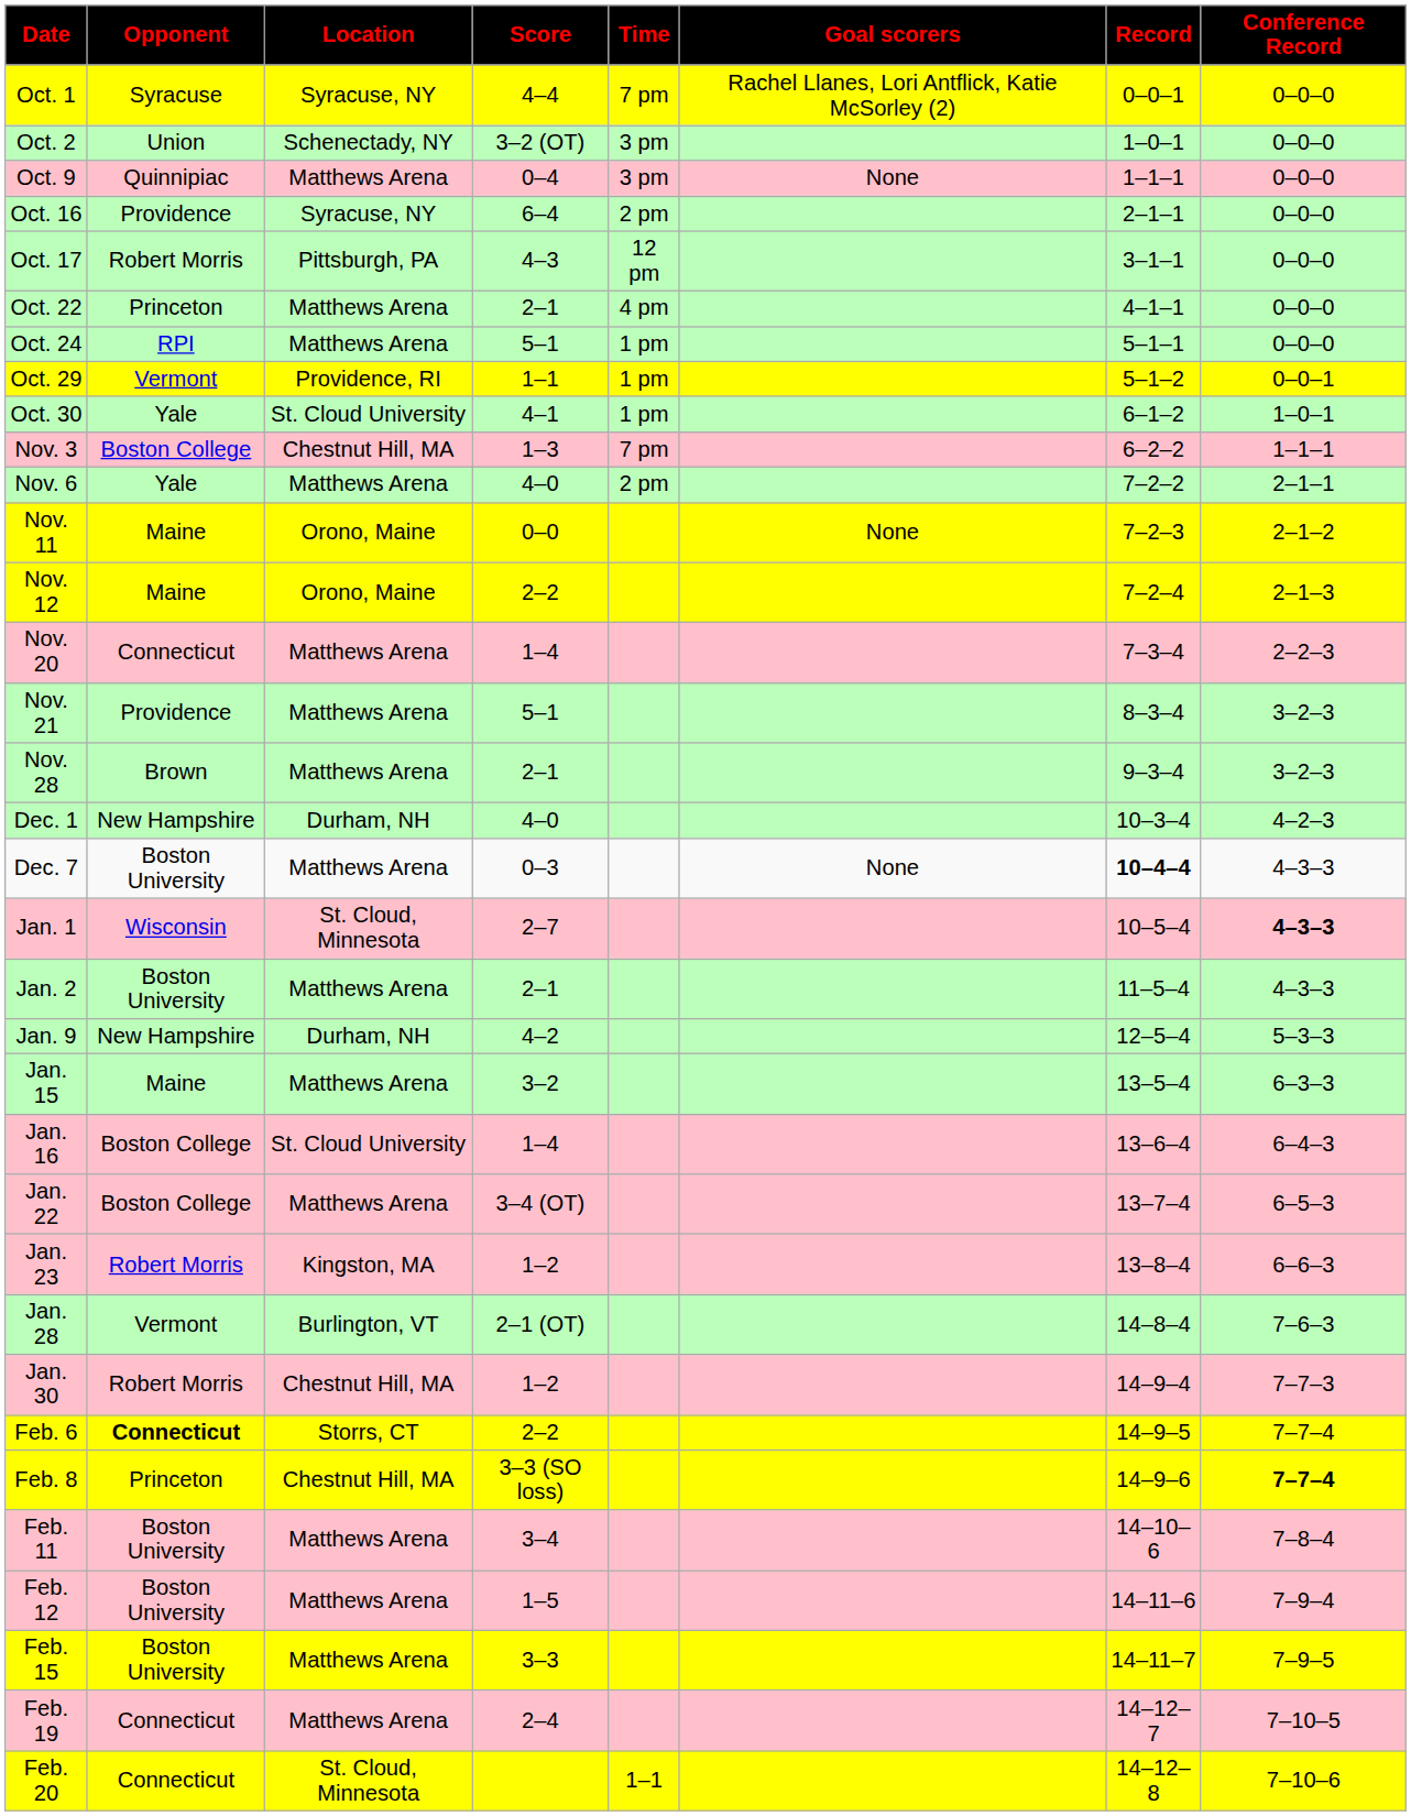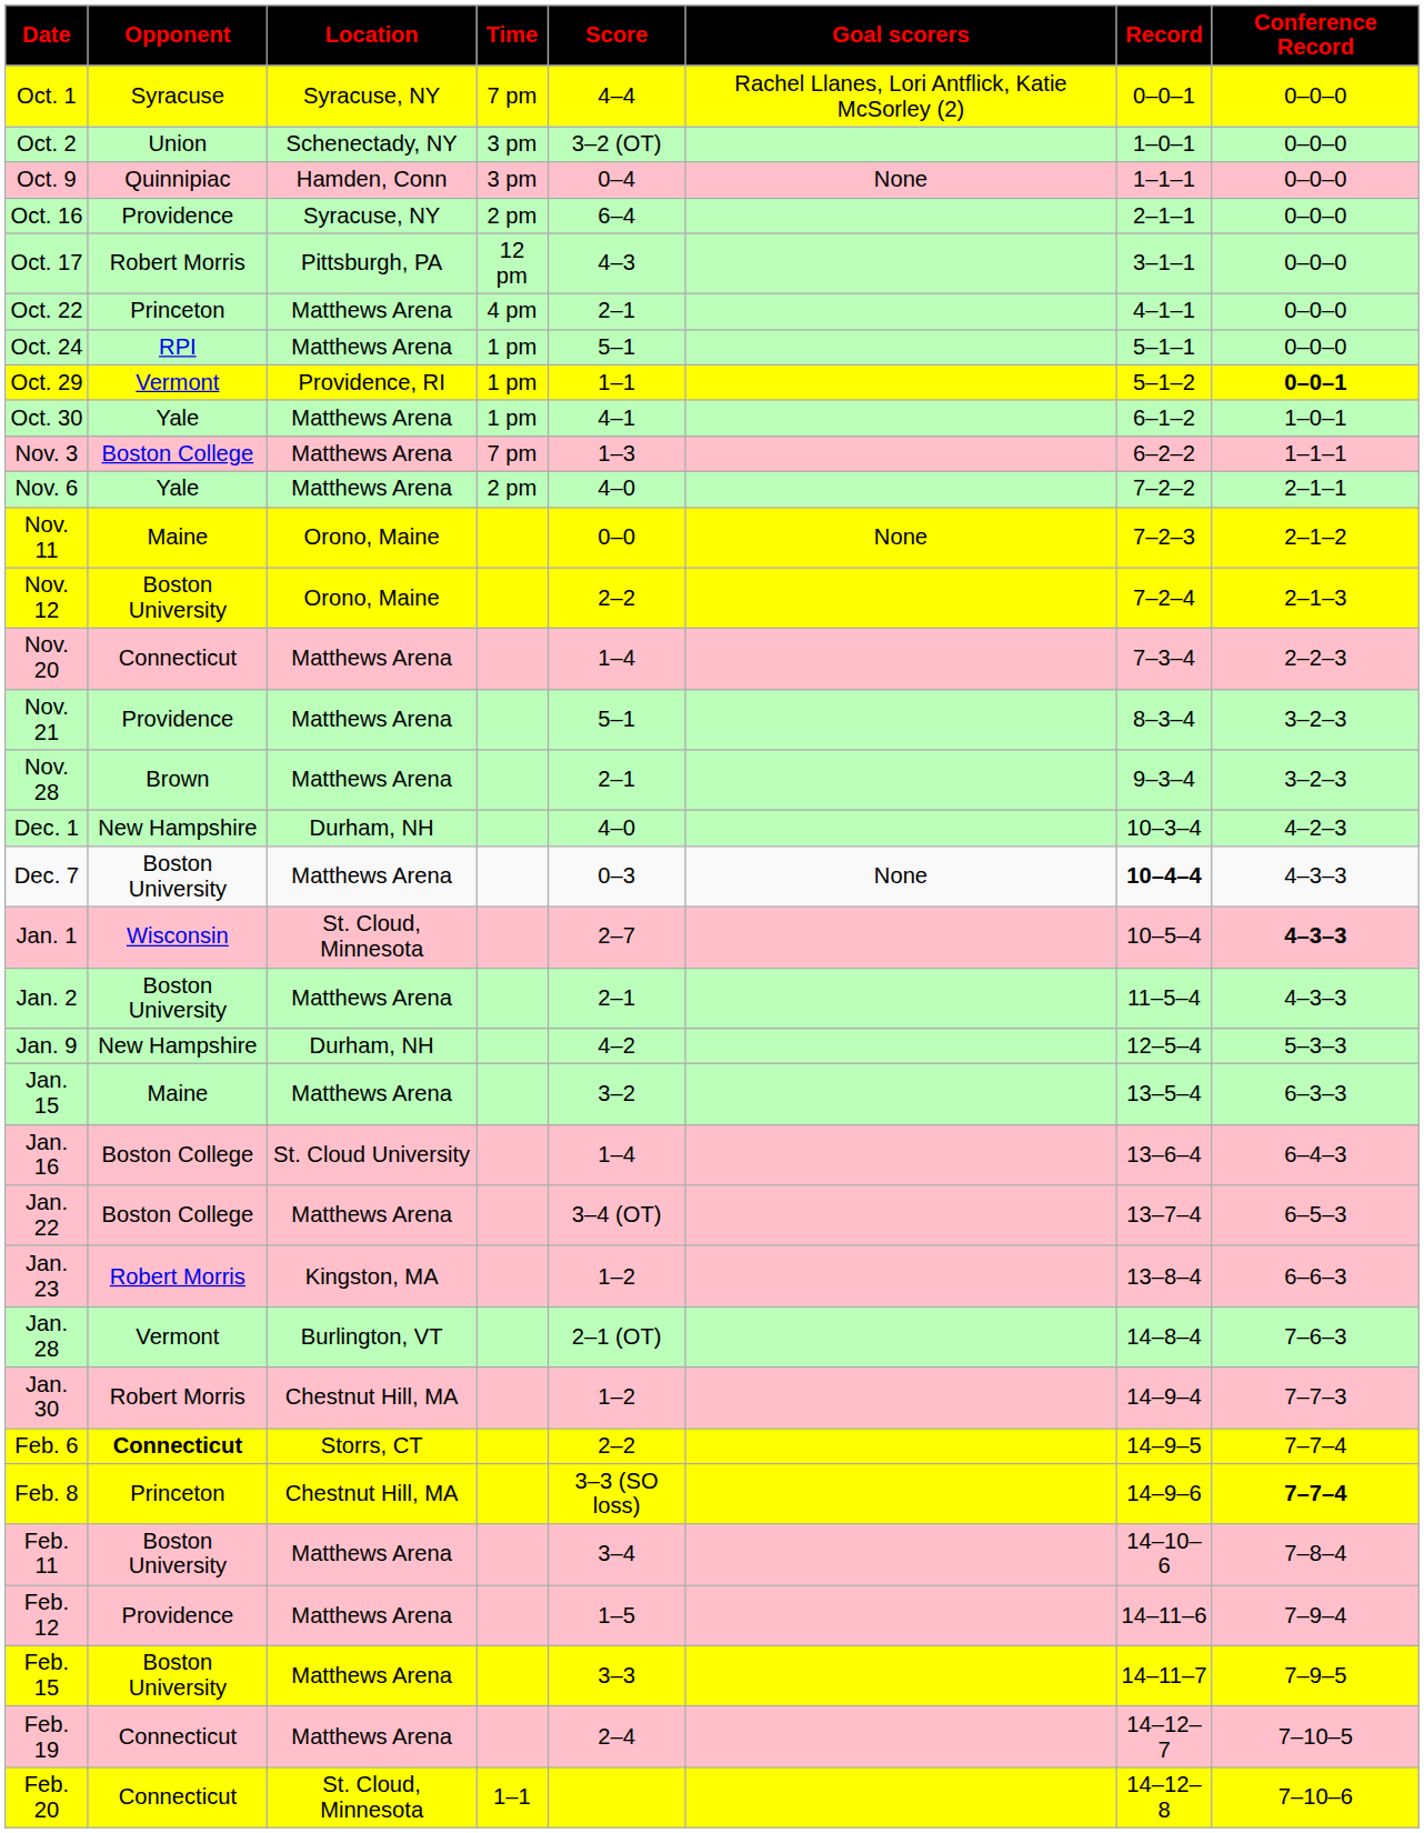columns swapped: Time <-> Score
Oct. 9 | Location: Matthews Arena -> Hamden, Conn
Oct. 29 | Conference Record: normal -> bold
Oct. 30 | Location: St. Cloud University -> Matthews Arena
Nov. 3 | Location: Chestnut Hill, MA -> Matthews Arena
Nov. 12 | Opponent: Maine -> Boston University
Feb. 12 | Opponent: Boston University -> Providence
